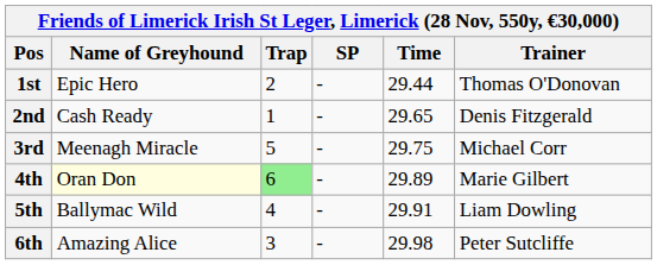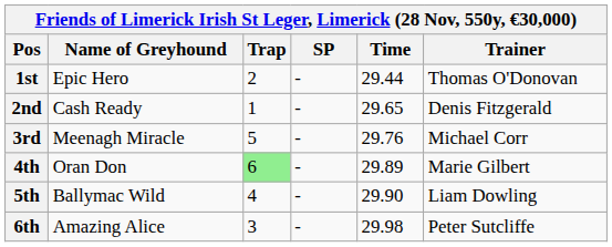3rd | Time: 29.75 -> 29.76
4th | Name of Greyhound: lightyellow background -> no background
5th | Time: 29.91 -> 29.90
